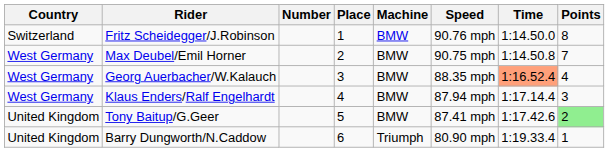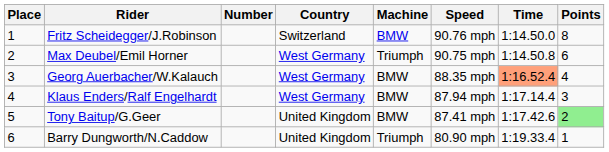columns swapped: Place <-> Country
Max Deubel/Emil Horner | Machine: BMW -> Triumph
Max Deubel/Emil Horner | Points: 7 -> 6
